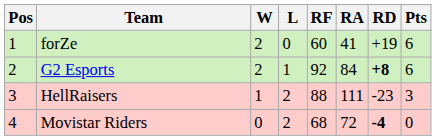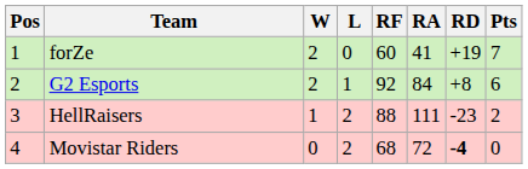forZe | Pts: 6 -> 7
G2 Esports | RD: bold -> normal
HellRaisers | Pts: 3 -> 2
